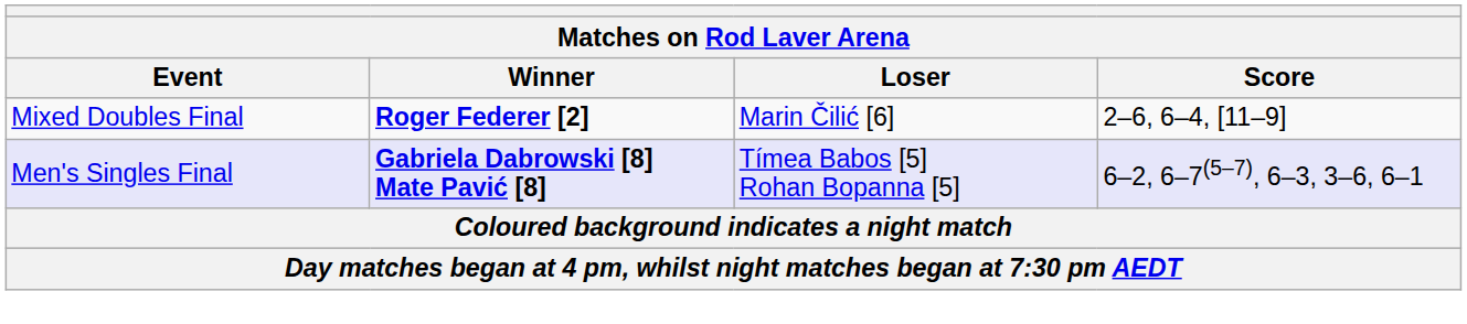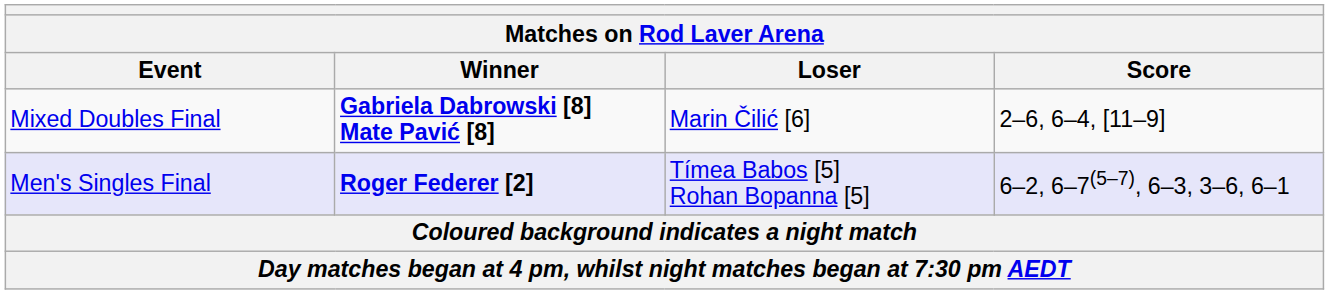Mixed Doubles Final | Winner: Roger Federer [2] -> Gabriela Dabrowski [8] Mate Pavić [8]
Men's Singles Final | Winner: Gabriela Dabrowski [8] Mate Pavić [8] -> Roger Federer [2]
